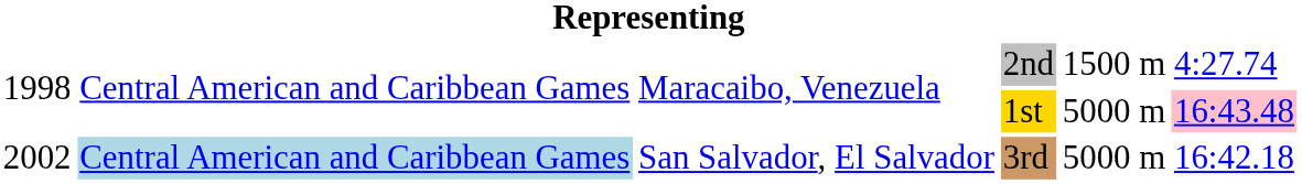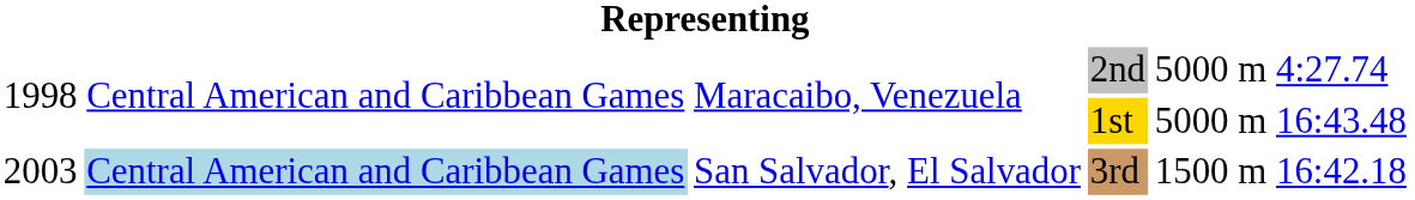2nd | column 5: 1500 m -> 5000 m
1st | column 6: pink background -> no background
3rd | column 1: 2002 -> 2003
3rd | column 5: 5000 m -> 1500 m
